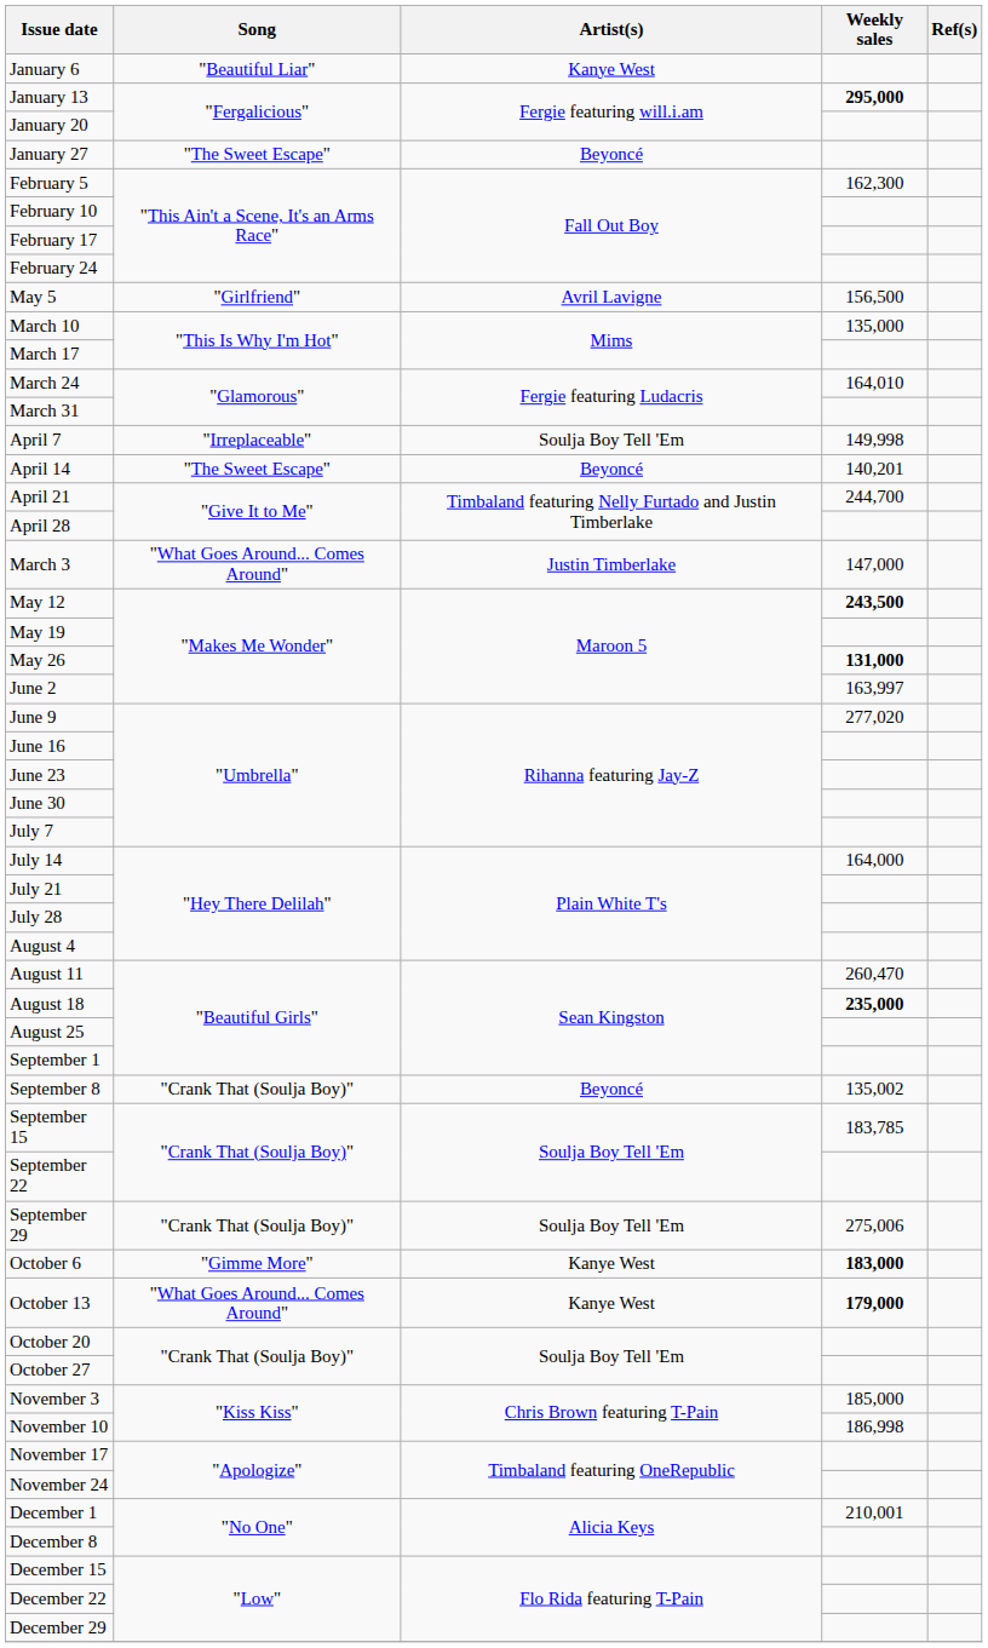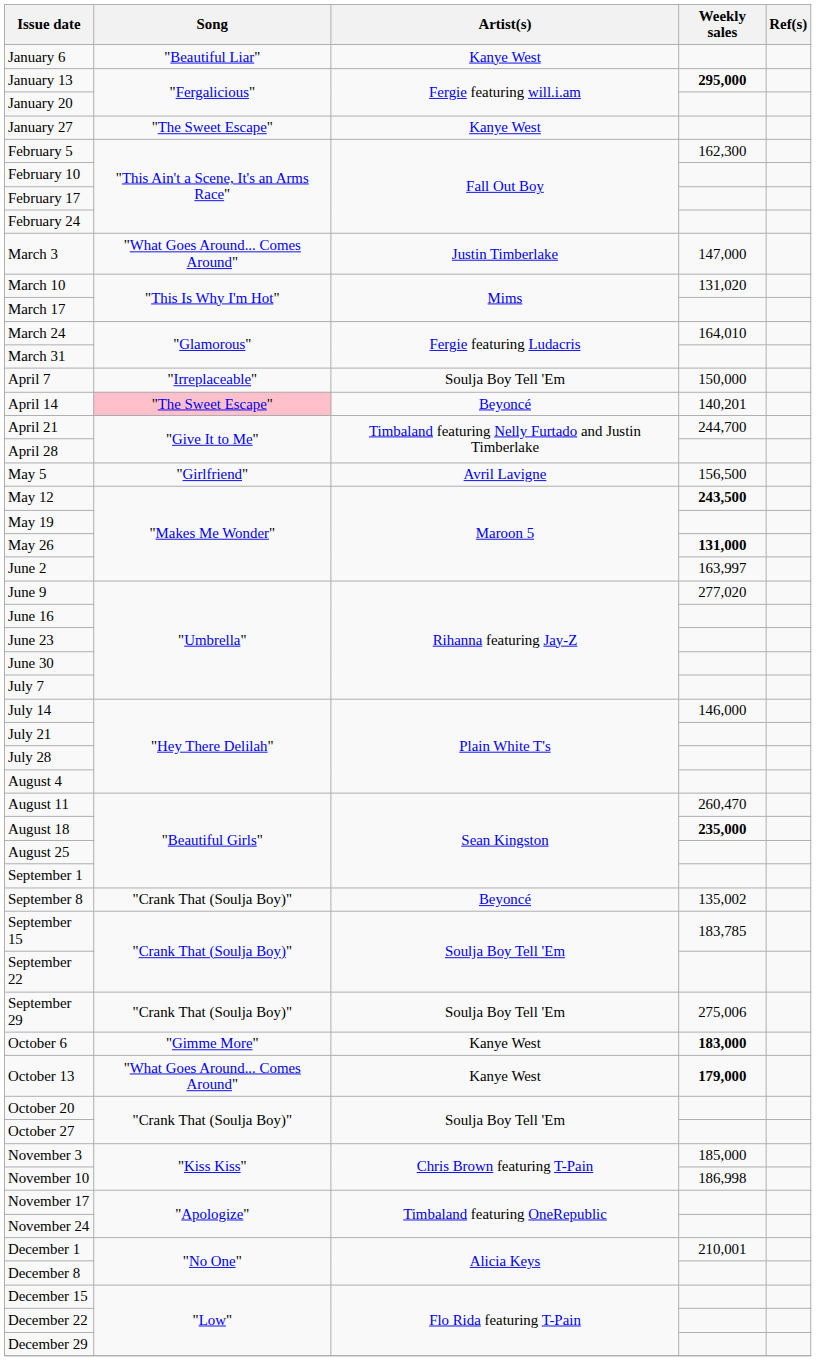January 27 | Artist(s): Beyoncé -> Kanye West
rows swapped: March 3 <-> May 5
March 10 | Weekly sales: 135,000 -> 131,020
April 7 | Weekly sales: 149,998 -> 150,000
April 14 | Song: no background -> pink background
July 14 | Weekly sales: 164,000 -> 146,000
